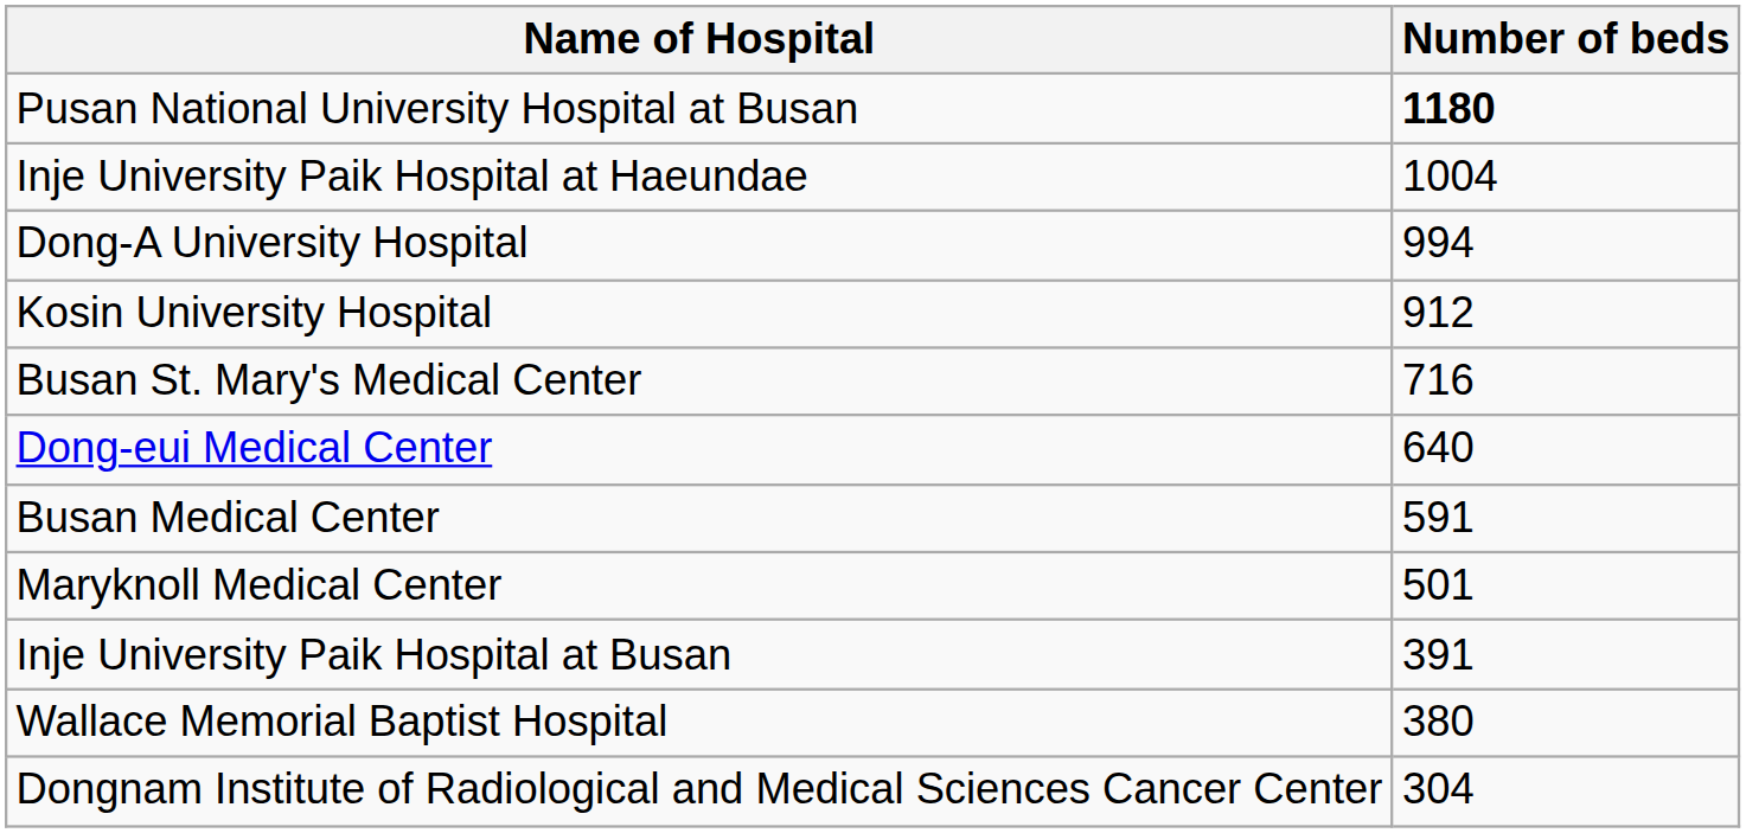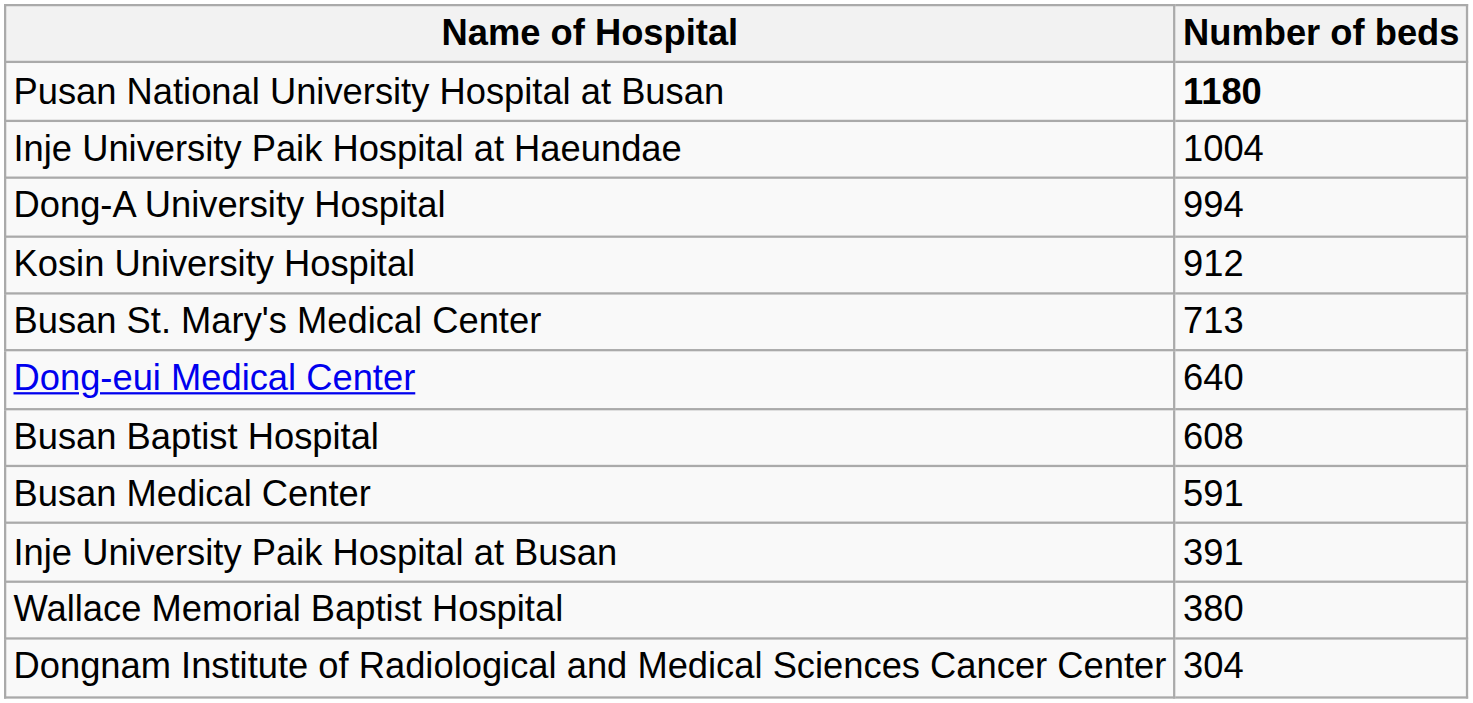Busan St. Mary's Medical Center | Number of beds: 716 -> 713
+ row: Busan Baptist Hospital | 608
- row: Maryknoll Medical Center | 501
